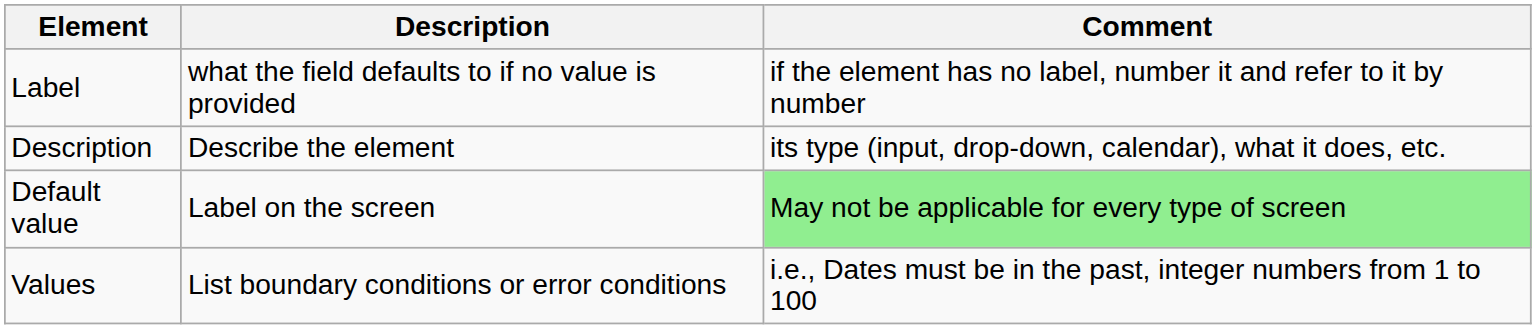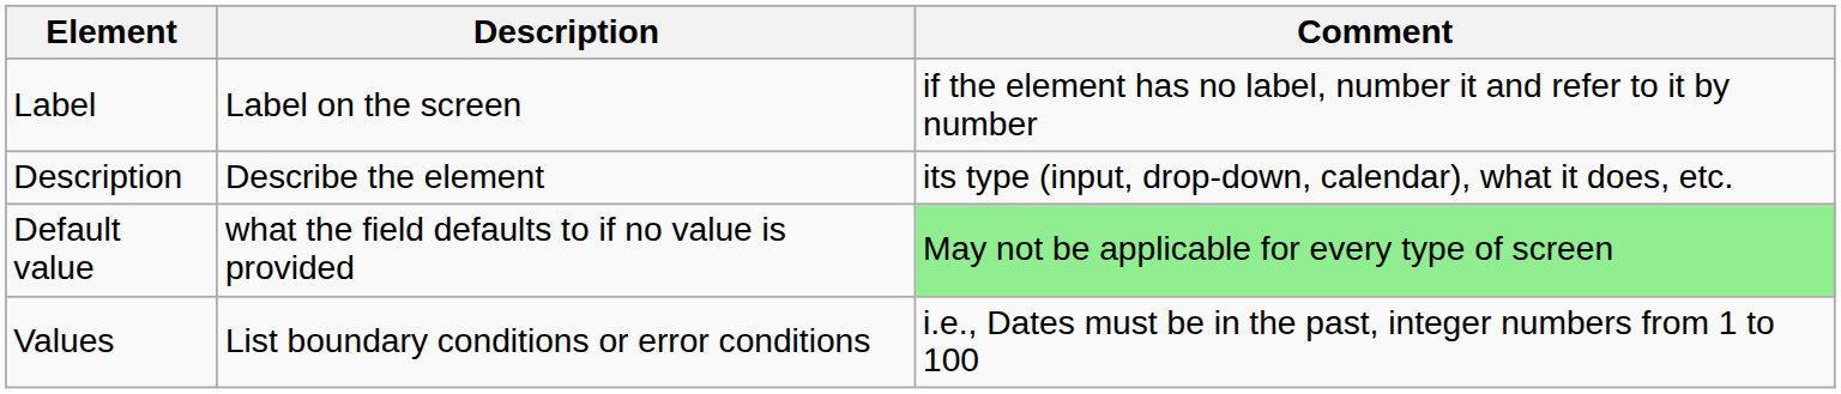Label | Description: what the field defaults to if no value is provided -> Label on the screen
Default value | Description: Label on the screen -> what the field defaults to if no value is provided
